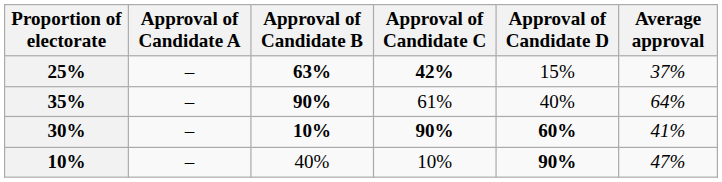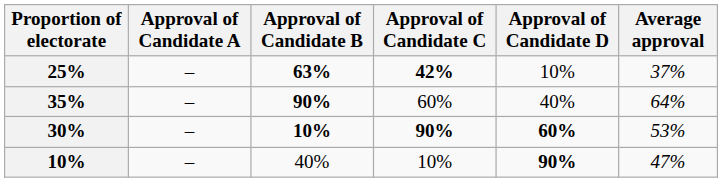25% | Approval of Candidate D: 15% -> 10%
35% | Approval of Candidate C: 61% -> 60%
30% | Average approval: 41% -> 53%
